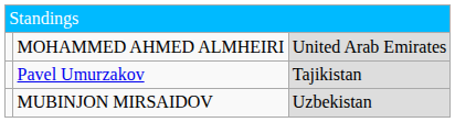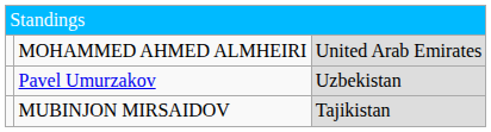Pavel Umurzakov | column 3: Tajikistan -> Uzbekistan
MUBINJON MIRSAIDOV | column 3: Uzbekistan -> Tajikistan
